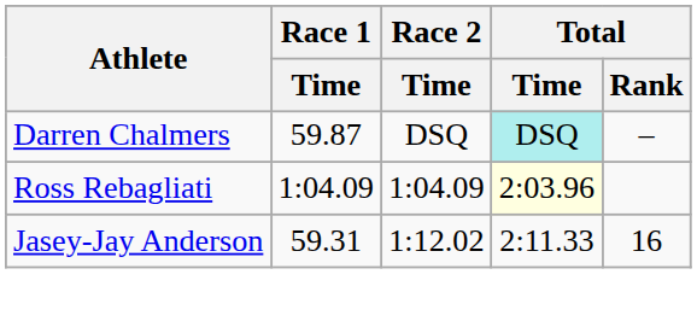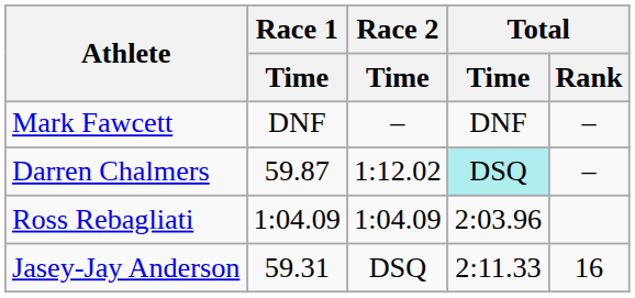+ row: Mark Fawcett | DNF | – | DNF | –
Darren Chalmers | Race 2 / Time: DSQ -> 1:12.02
Ross Rebagliati | Total / Time: lightyellow background -> no background
Jasey-Jay Anderson | Race 2 / Time: 1:12.02 -> DSQ
